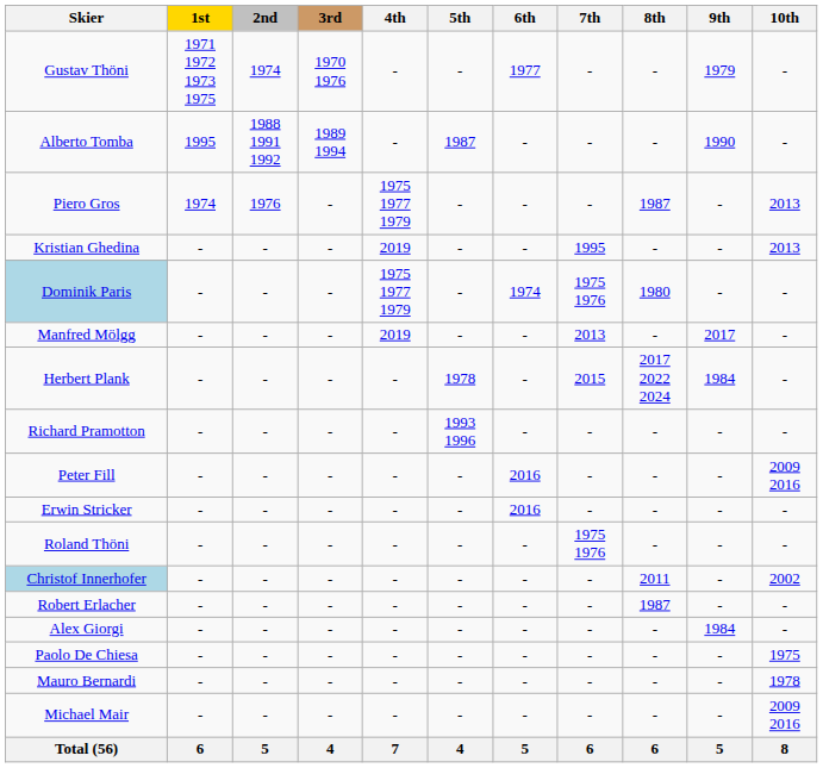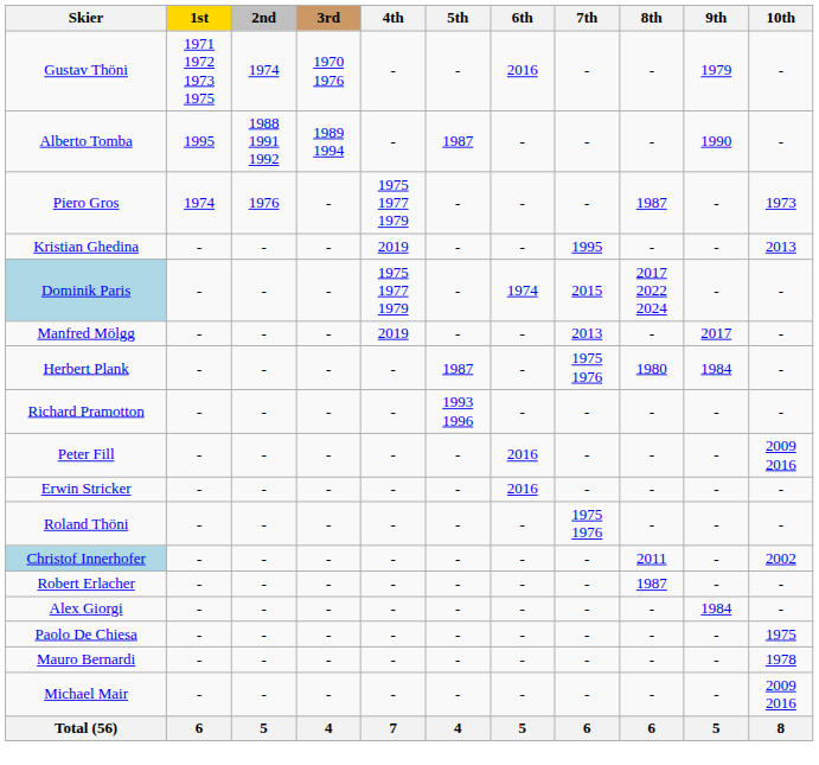Gustav Thöni | 6th: 1977 -> 2016
Piero Gros | 10th: 2013 -> 1973
Dominik Paris | 7th: 1975 1976 -> 2015
Dominik Paris | 8th: 1980 -> 2017 2022 2024
Herbert Plank | 5th: 1978 -> 1987
Herbert Plank | 7th: 2015 -> 1975 1976
Herbert Plank | 8th: 2017 2022 2024 -> 1980
